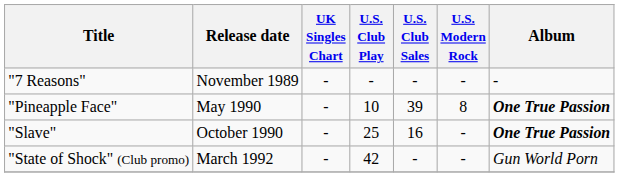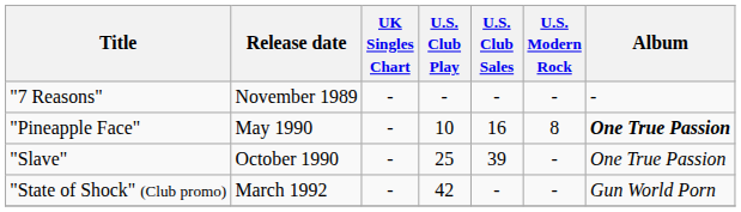"Pineapple Face" | U.S. Club Sales: 39 -> 16
"Slave" | U.S. Club Sales: 16 -> 39
"Slave" | Album: bold -> normal
